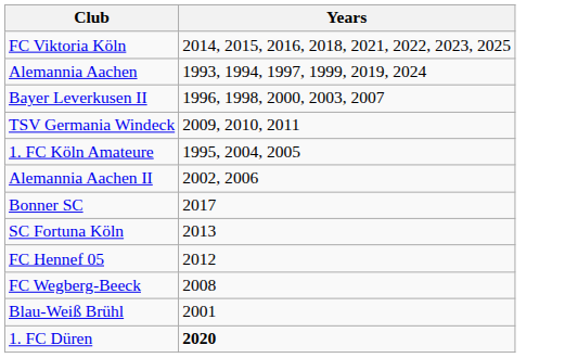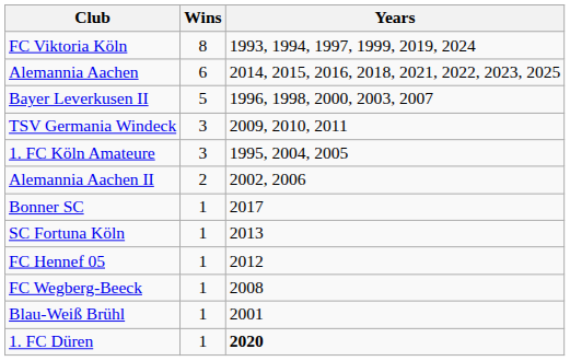+ column: Wins | 8 | 6 | 5 | 3 | 3 | 2 | 1 | 1 | 1 | 1 | 1 | 1
FC Viktoria Köln | Years: 2014, 2015, 2016, 2018, 2021, 2022, 2023, 2025 -> 1993, 1994, 1997, 1999, 2019, 2024
Alemannia Aachen | Years: 1993, 1994, 1997, 1999, 2019, 2024 -> 2014, 2015, 2016, 2018, 2021, 2022, 2023, 2025
